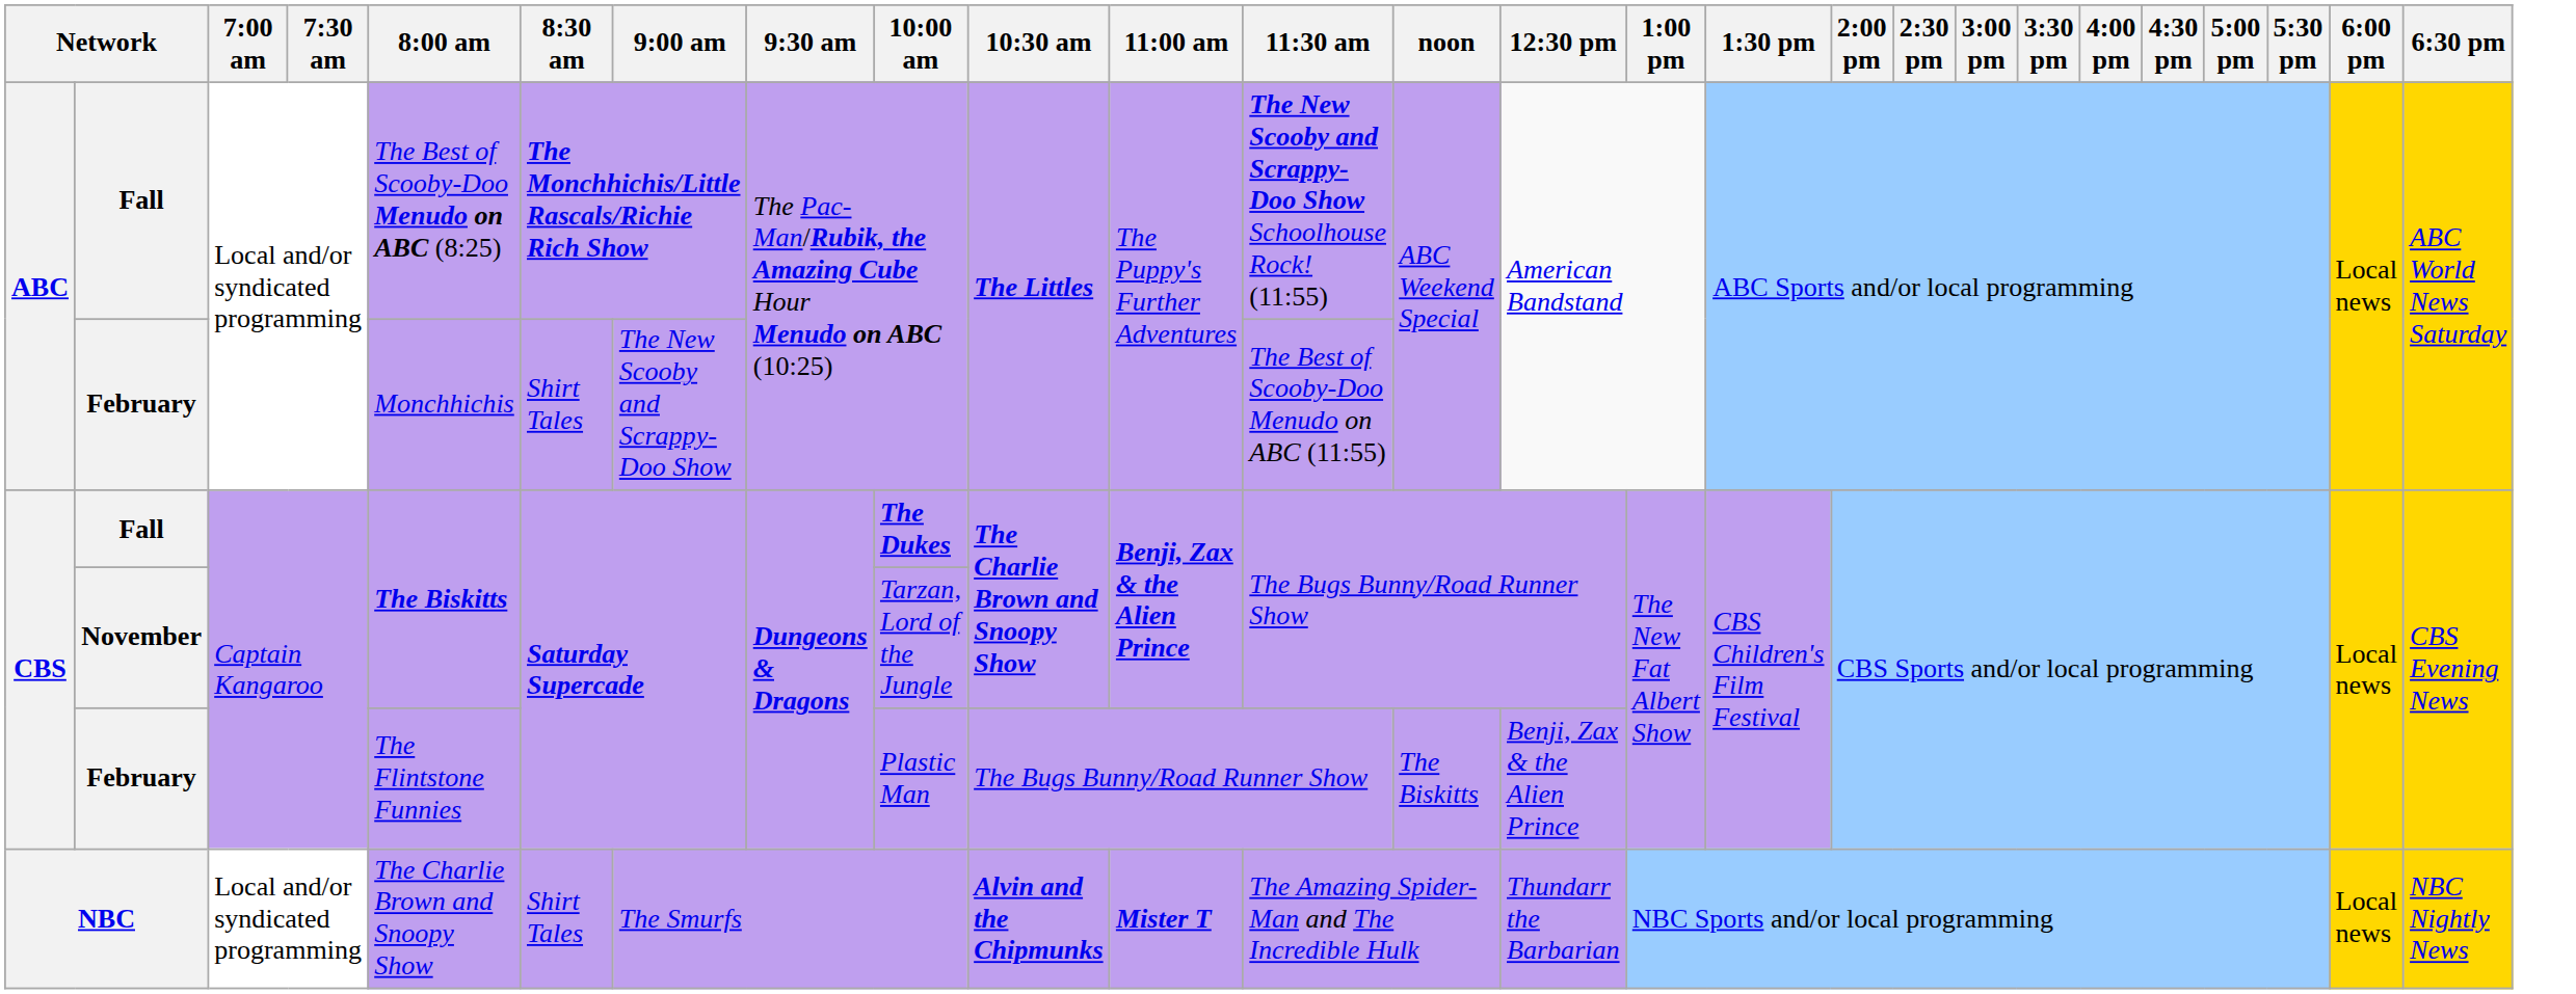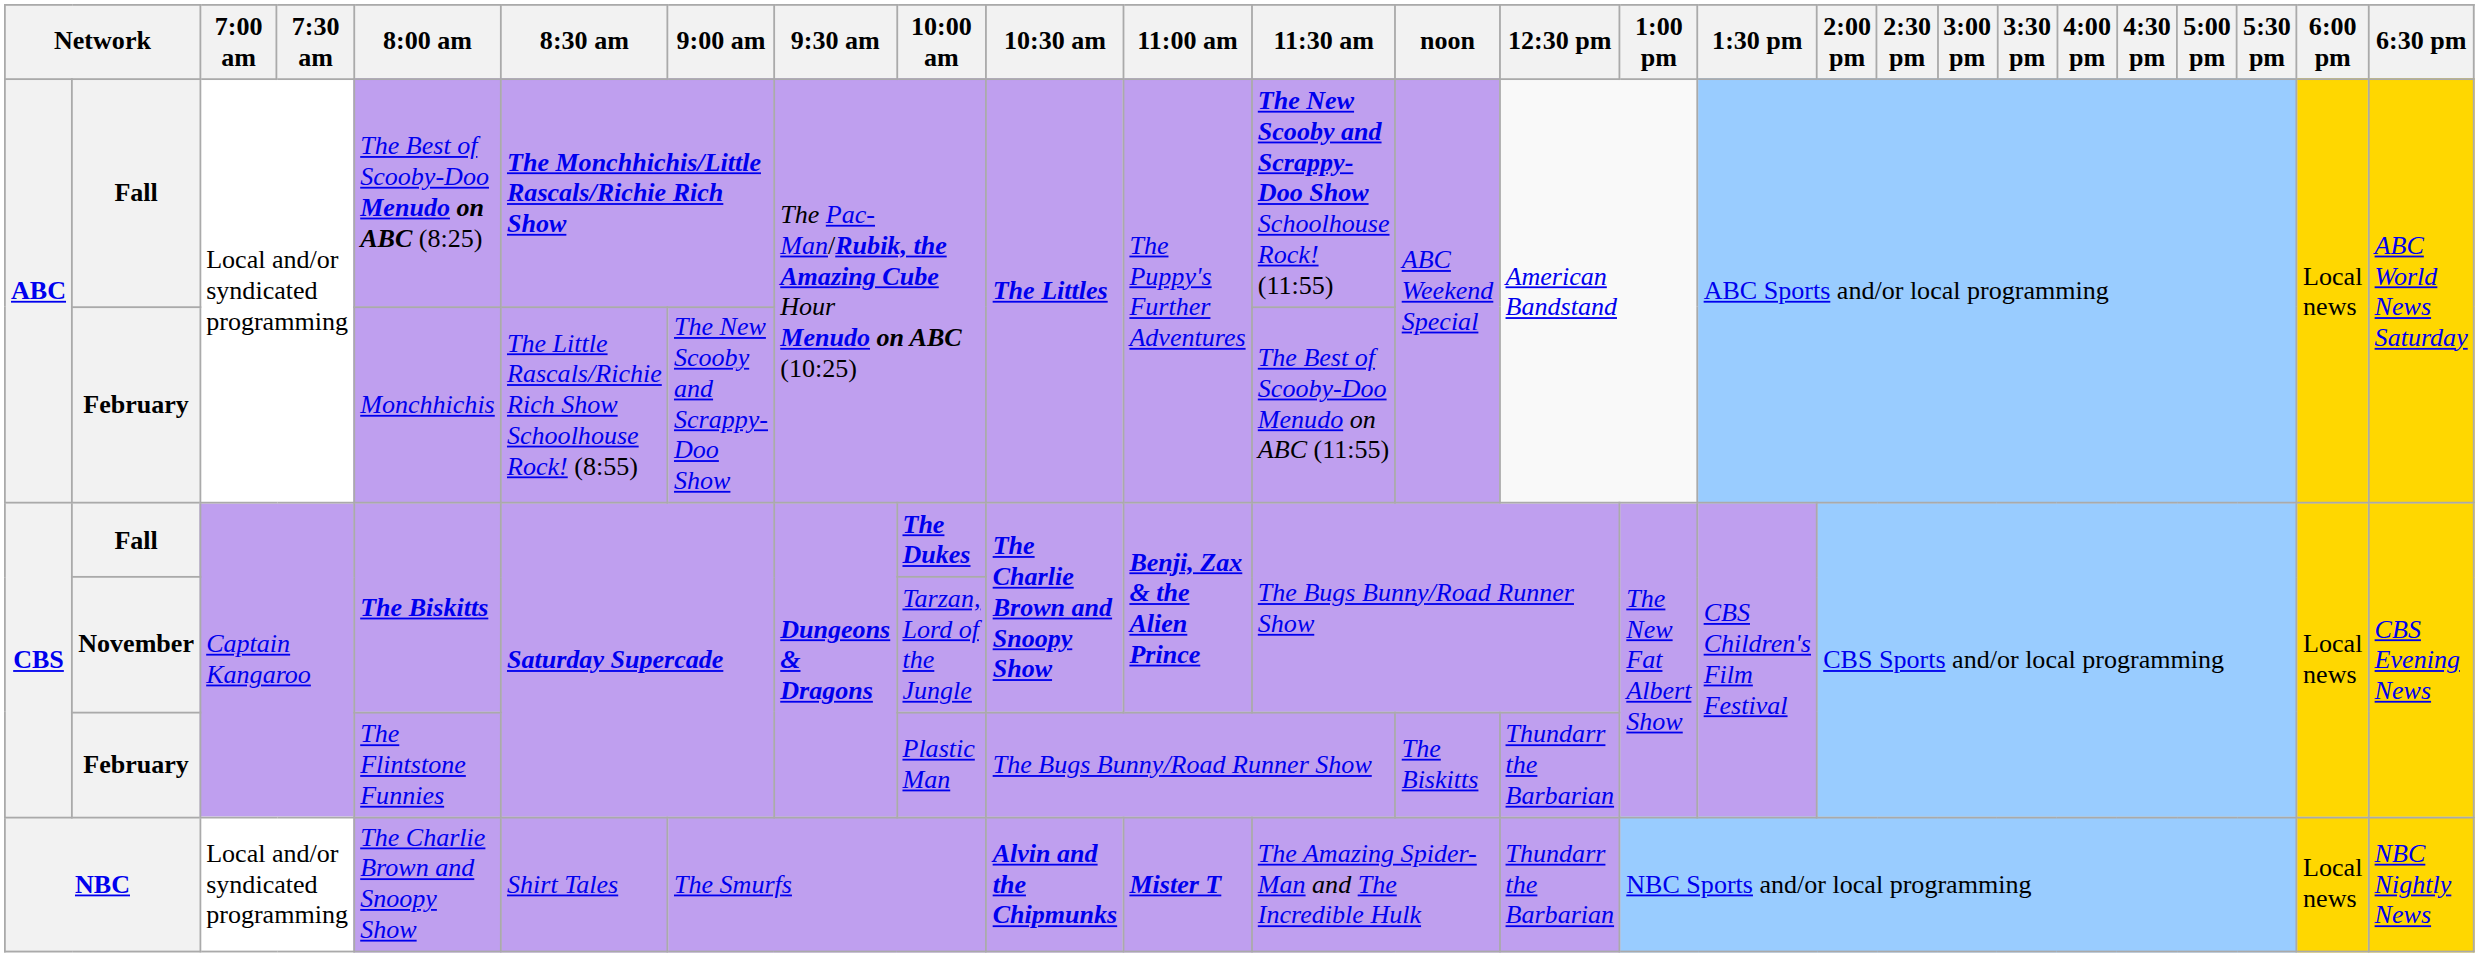ABC / February | 8:30 am: Shirt Tales -> The Little Rascals/Richie Rich Show Schoolhouse Rock! (8:55)
CBS / February | 12:30 pm: Benji, Zax & the Alien Prince -> Thundarr the Barbarian
